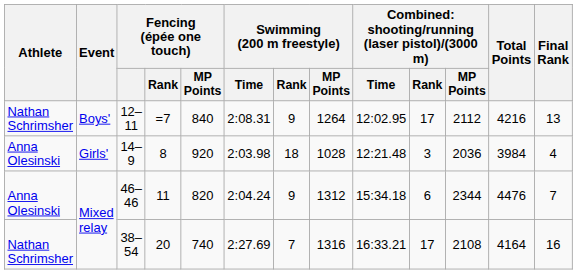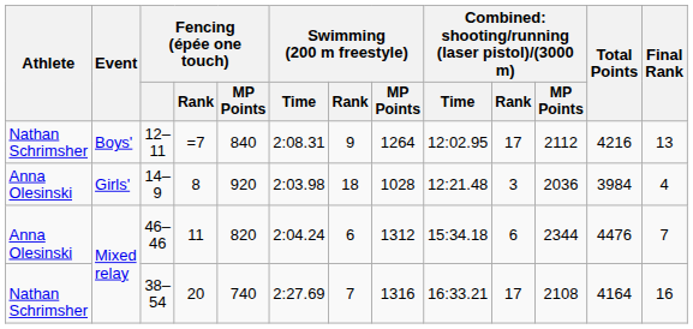46–46 | Swimming (200 m freestyle) / Rank: 9 -> 6
